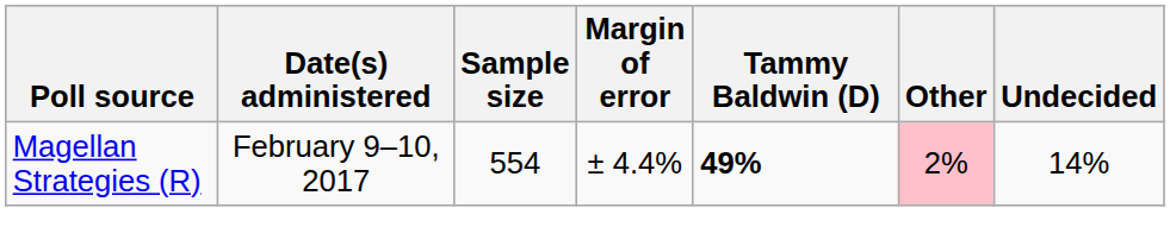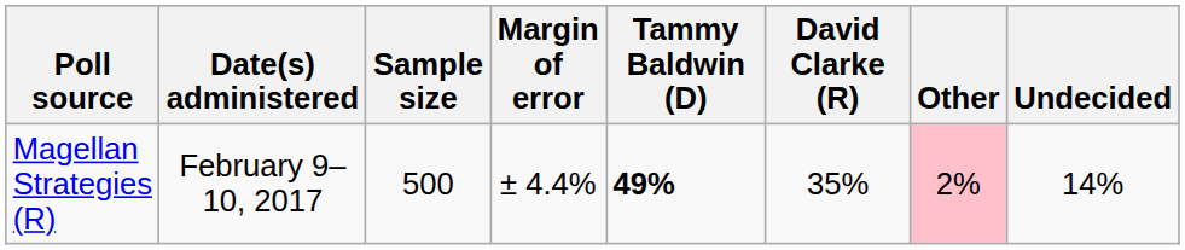+ column: David Clarke (R) | 35%
Magellan Strategies (R) | Sample size: 554 -> 500
